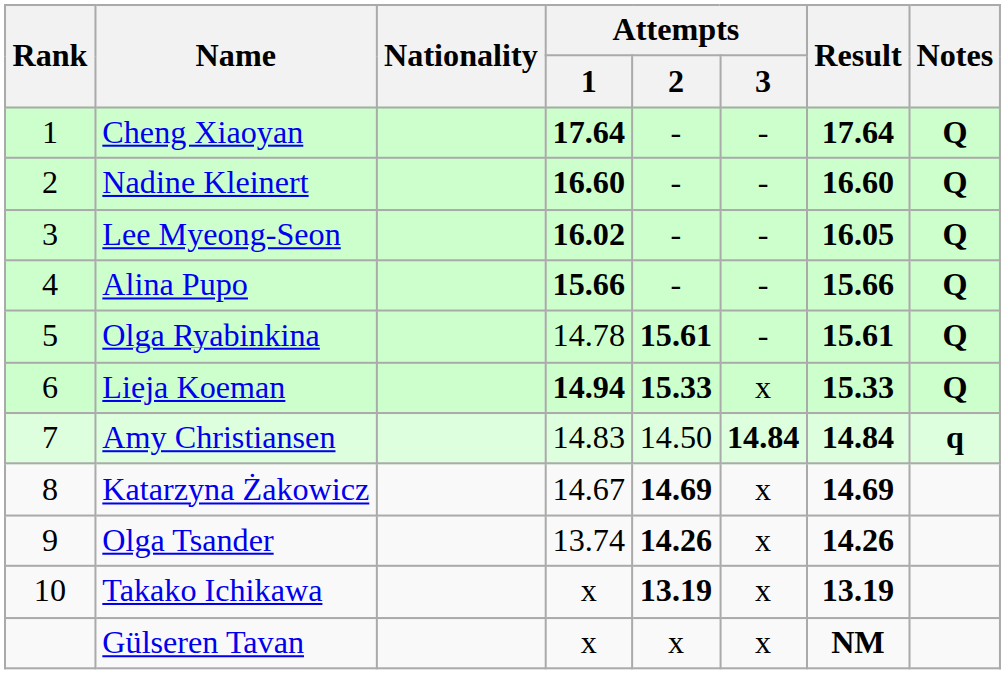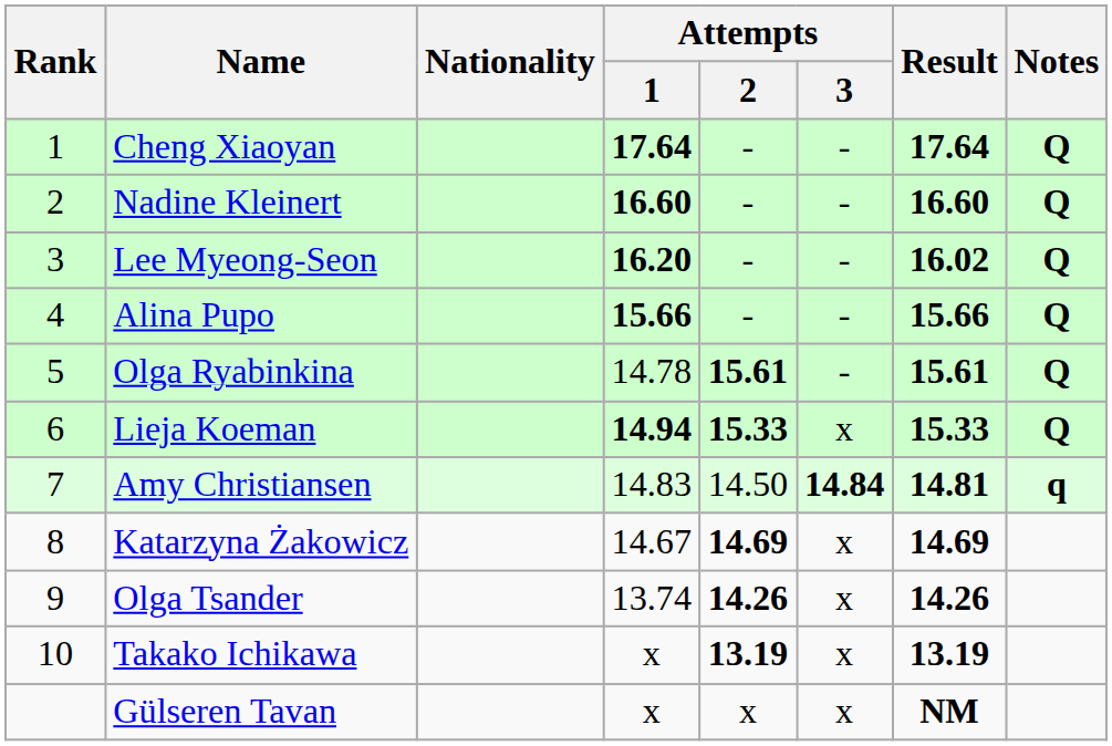Lee Myeong-Seon | Attempts / 1: 16.02 -> 16.20
Lee Myeong-Seon | Result: 16.05 -> 16.02
Amy Christiansen | Result: 14.84 -> 14.81
